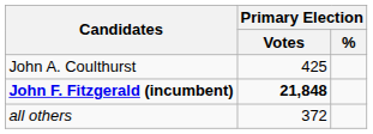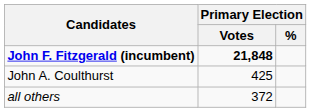rows swapped: John F. Fitzgerald (incumbent) <-> John A. Coulthurst
